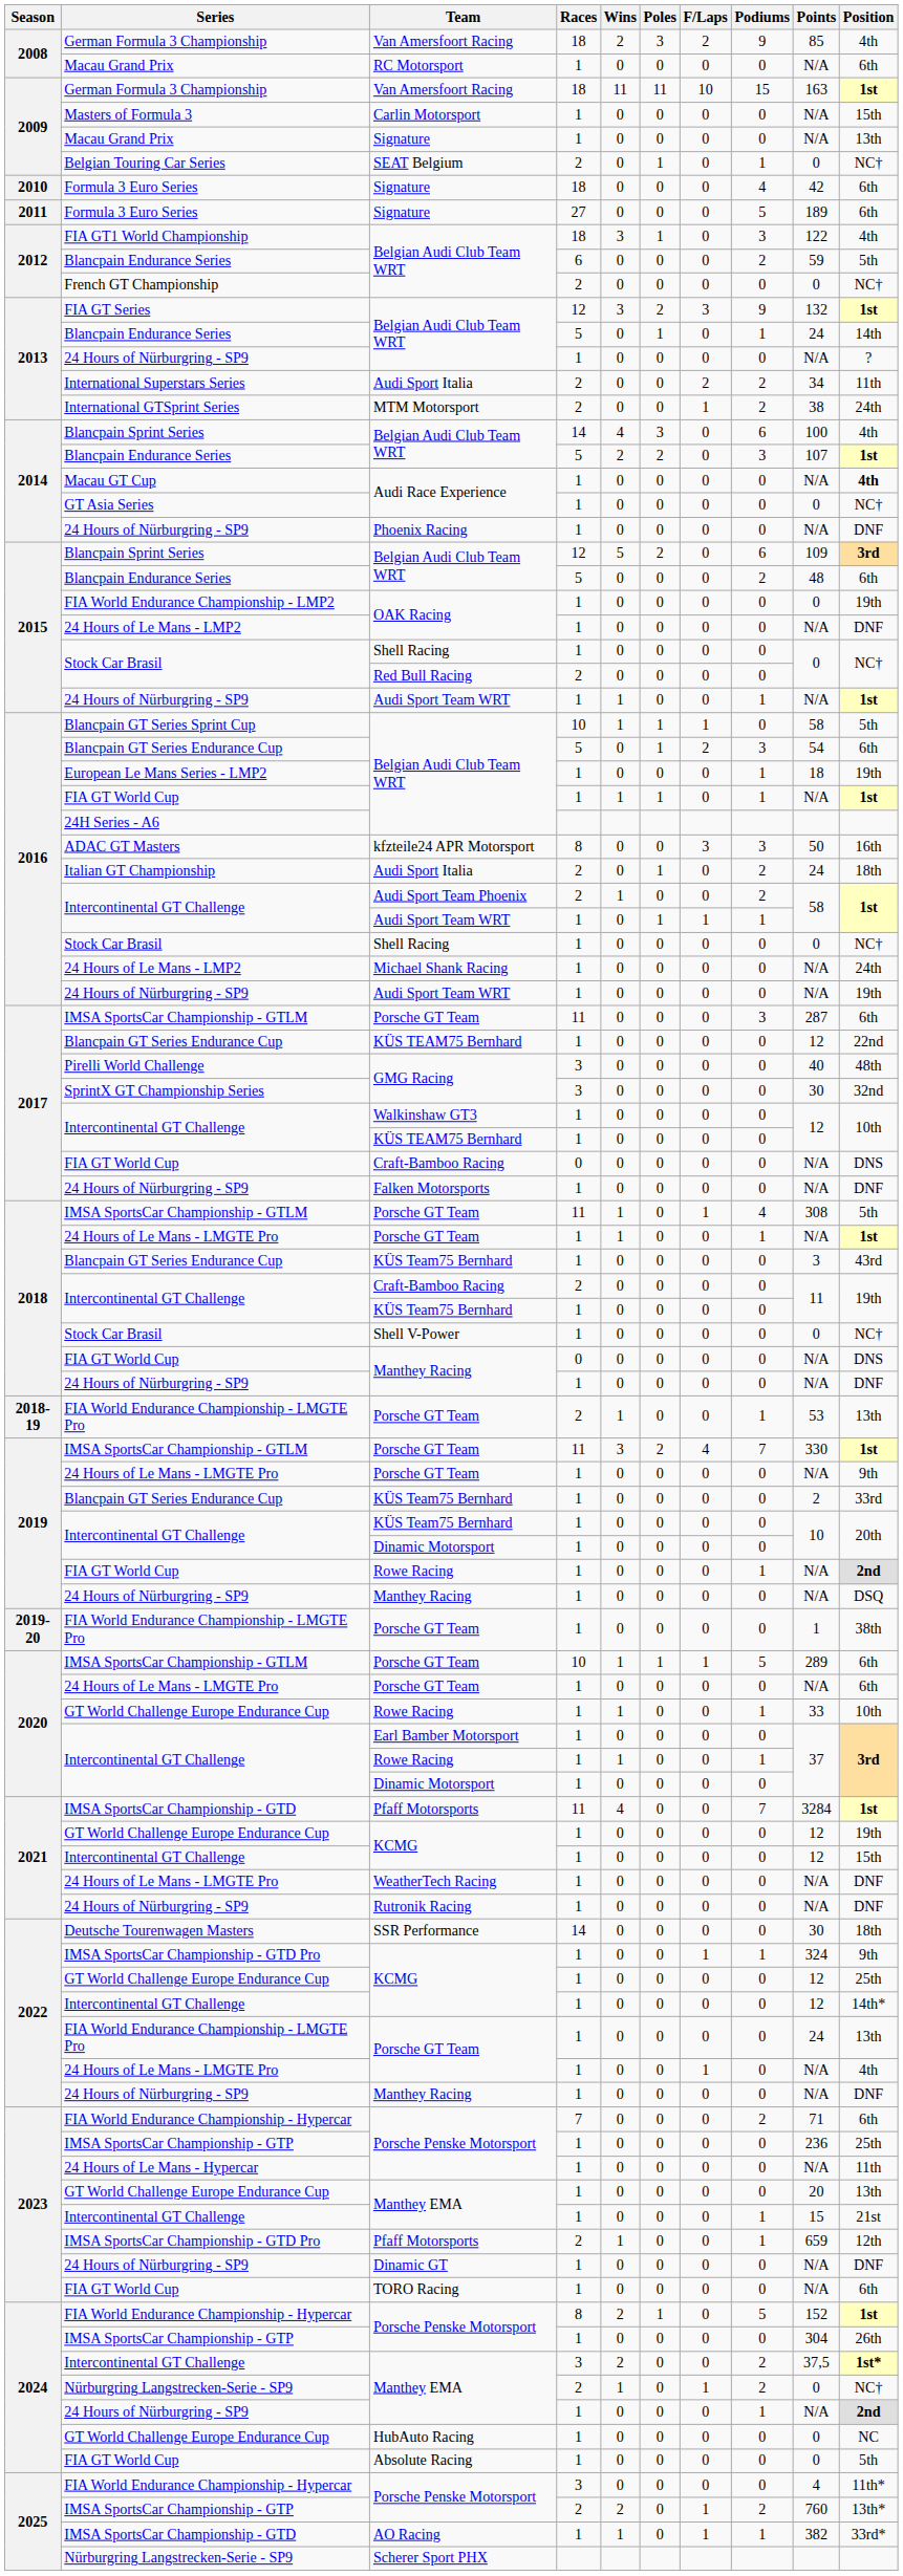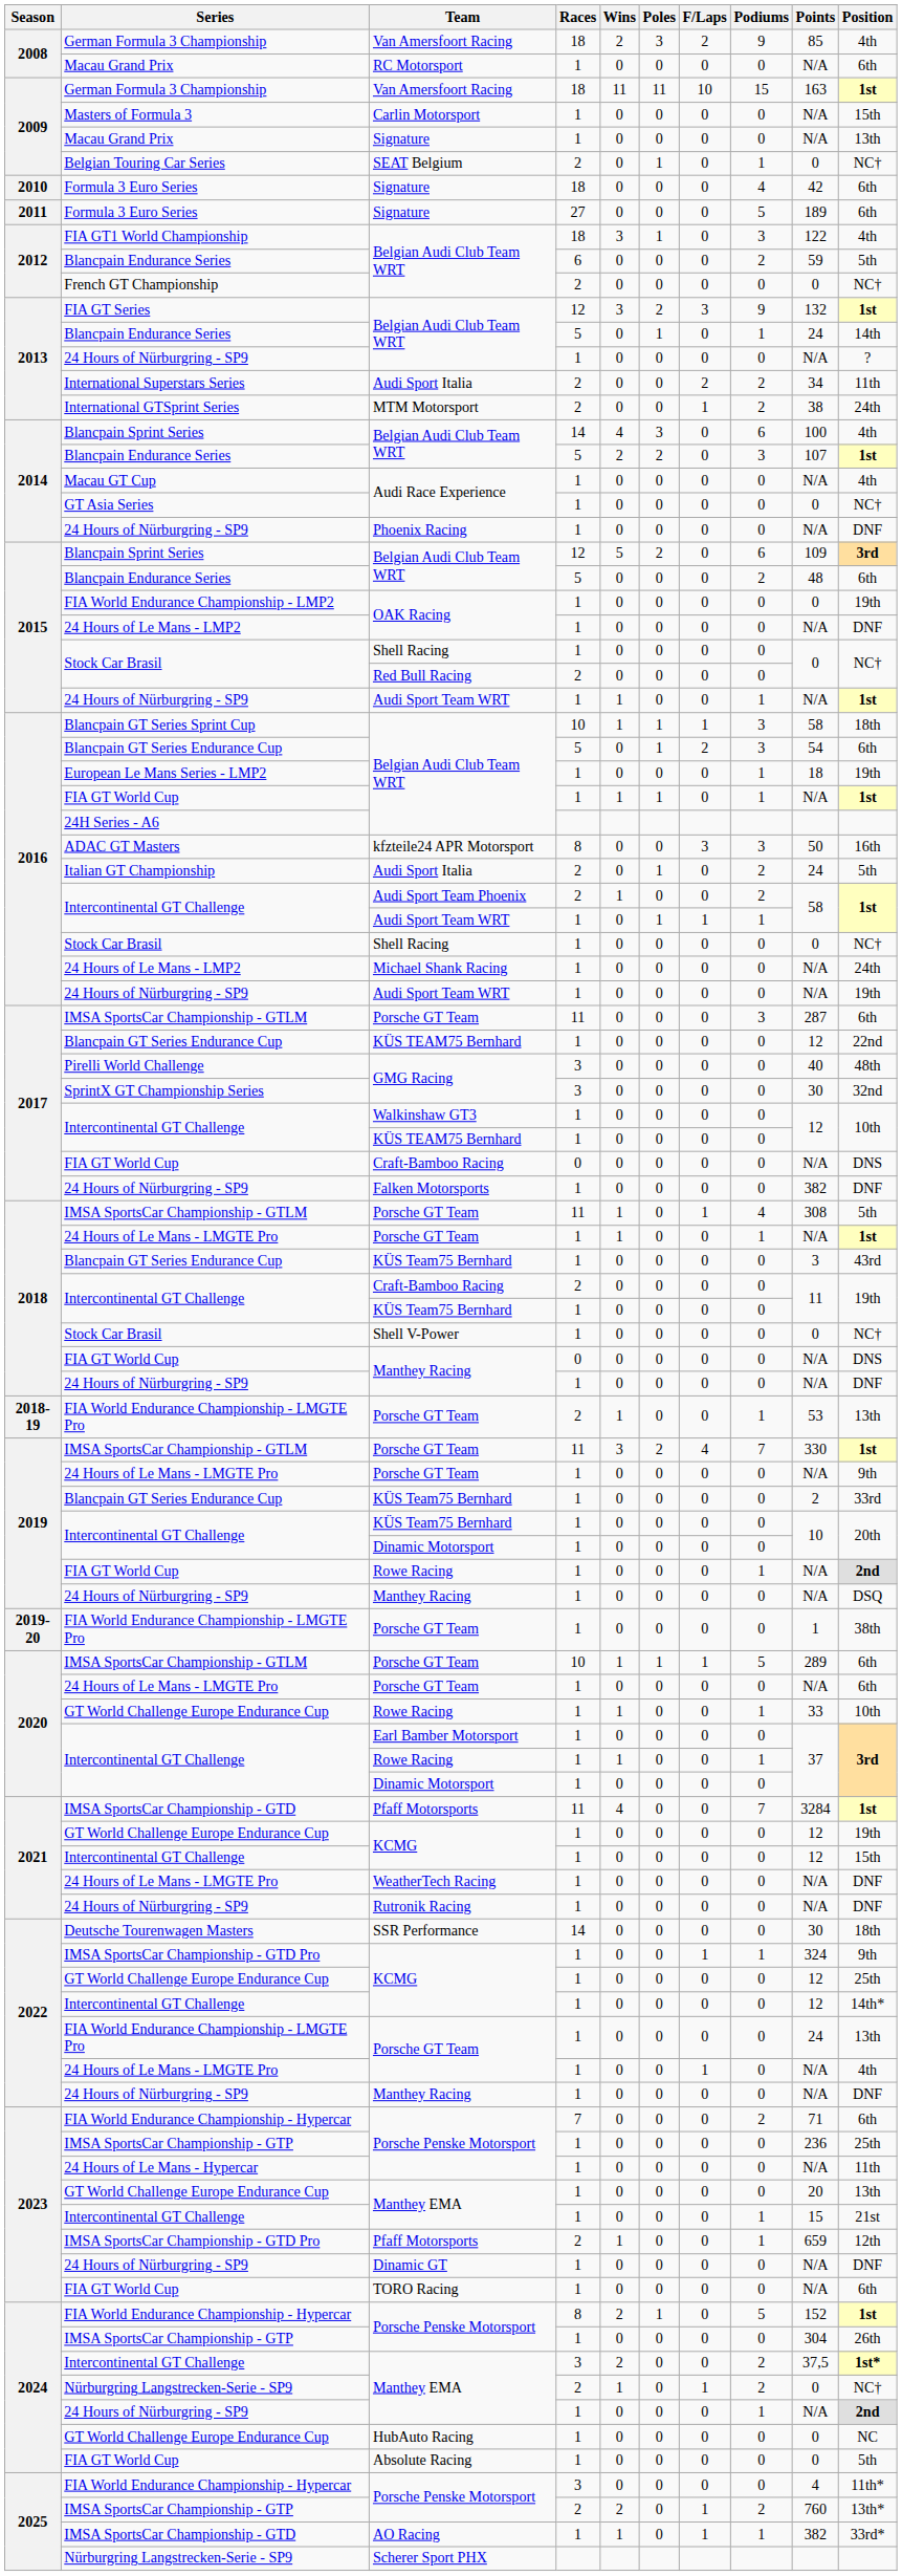Macau GT Cup / Audi Race Experience | Position: bold -> normal
Blancpain GT Series Sprint Cup / Belgian Audi Club Team WRT | Podiums: 0 -> 3
Blancpain GT Series Sprint Cup / Belgian Audi Club Team WRT | Position: 5th -> 18th
Italian GT Championship / Audi Sport Italia | Position: 18th -> 5th
Falken Motorsports | Points: N/A -> 382
